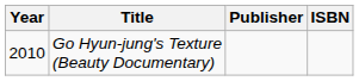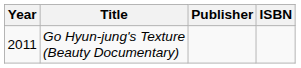Go Hyun-jung's Texture (Beauty Documentary) | Year: 2010 -> 2011
